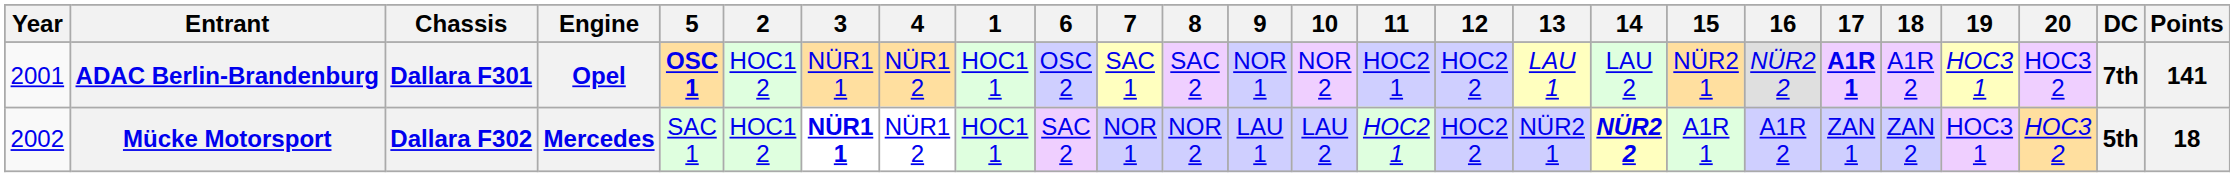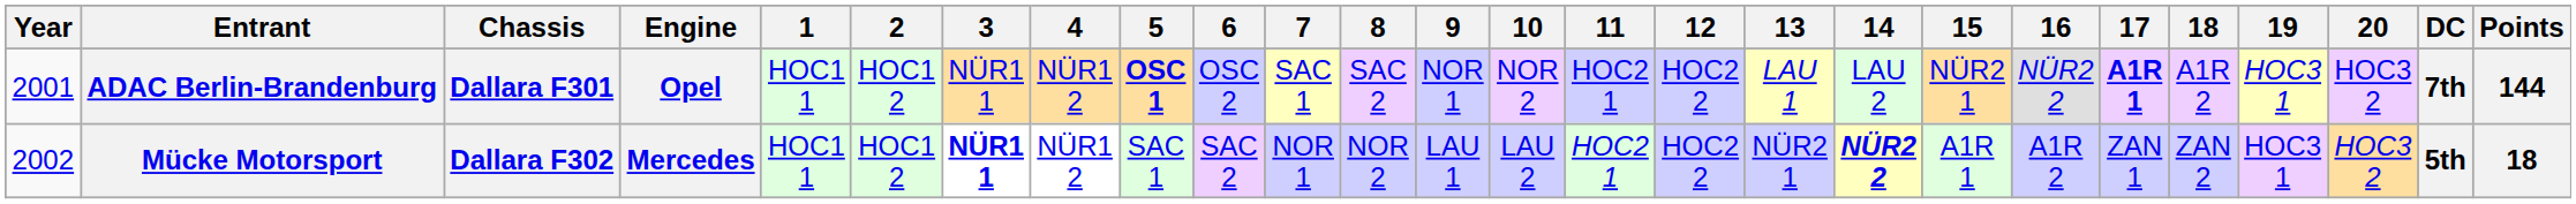columns swapped: 1 <-> 5
ADAC Berlin-Brandenburg | Points: 141 -> 144
